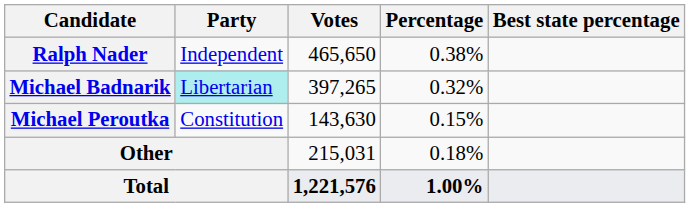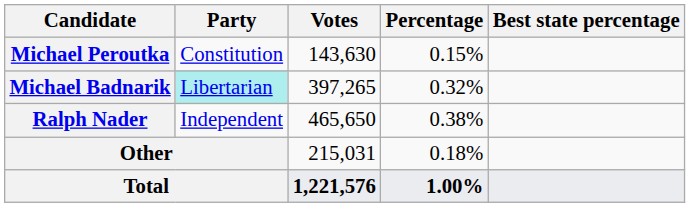rows swapped: Ralph Nader <-> Michael Peroutka
